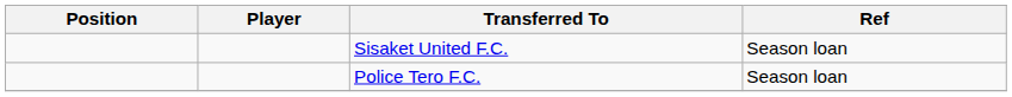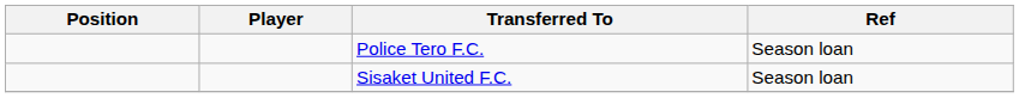rows swapped: Police Tero F.C. <-> Sisaket United F.C.
